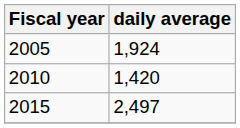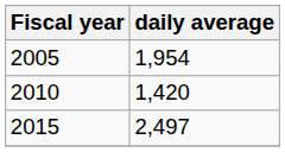2005 | daily average: 1,924 -> 1,954
